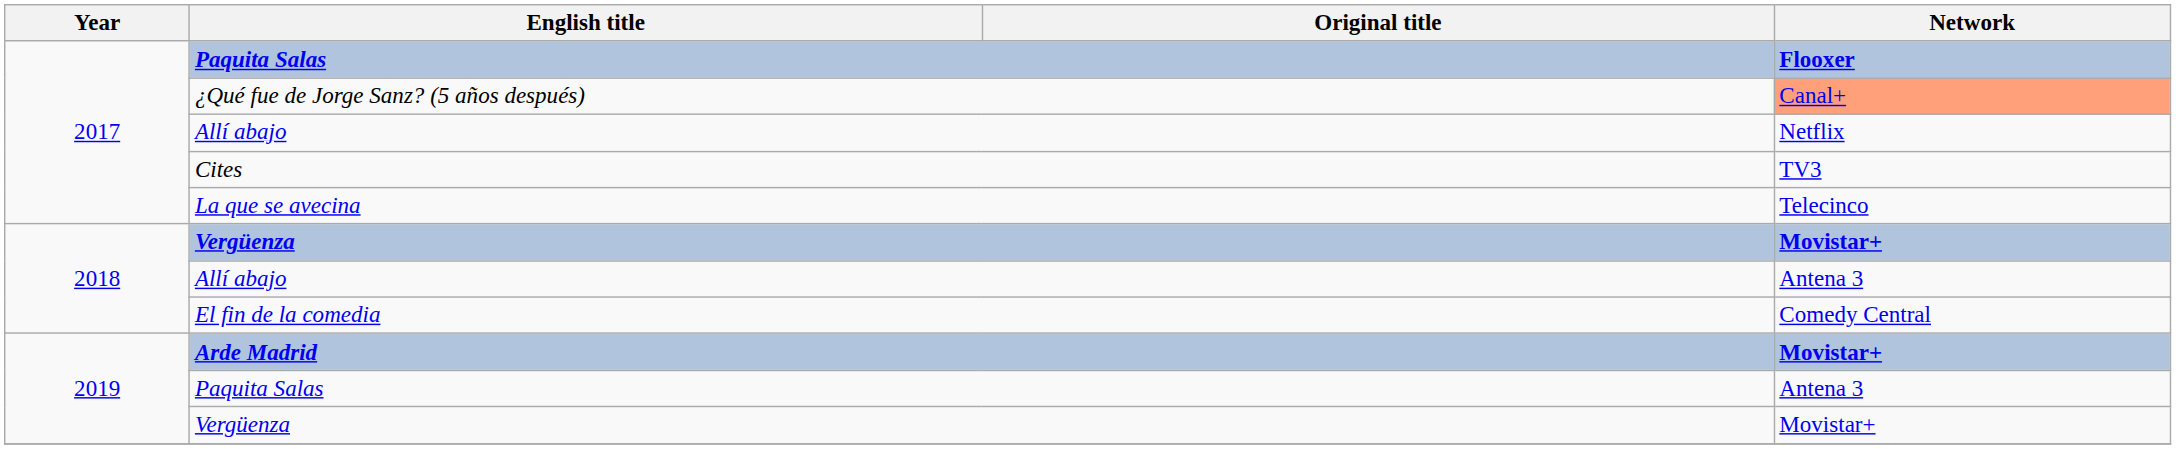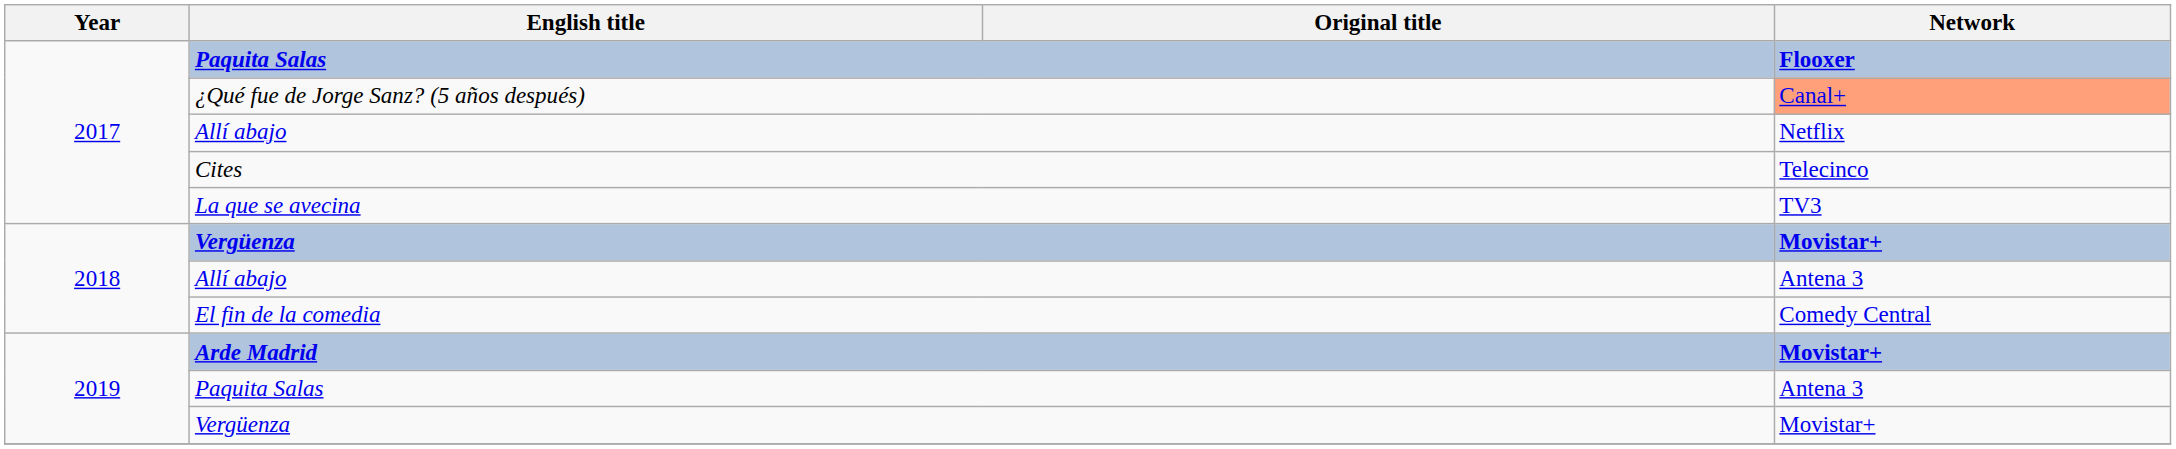Cites | Network: TV3 -> Telecinco
La que se avecina | Network: Telecinco -> TV3
